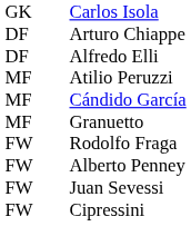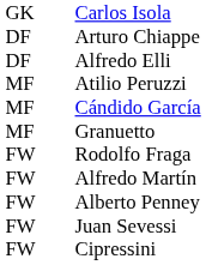+ row: FW | Alfredo Martín
